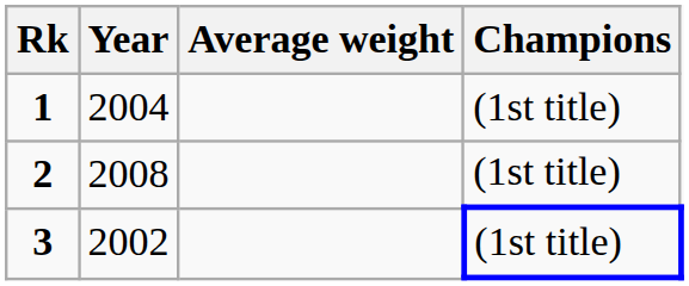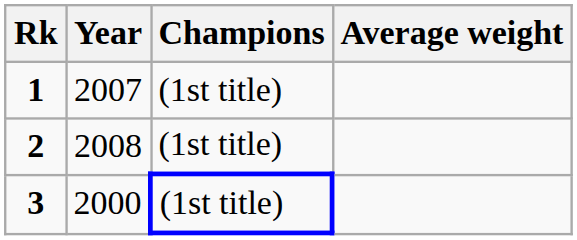columns swapped: Champions <-> Average weight
1 | Year: 2004 -> 2007
3 | Year: 2002 -> 2000
